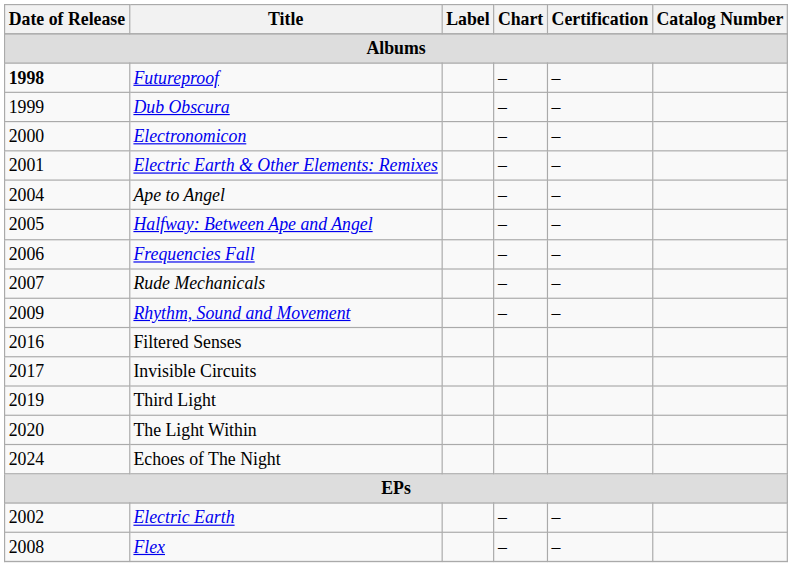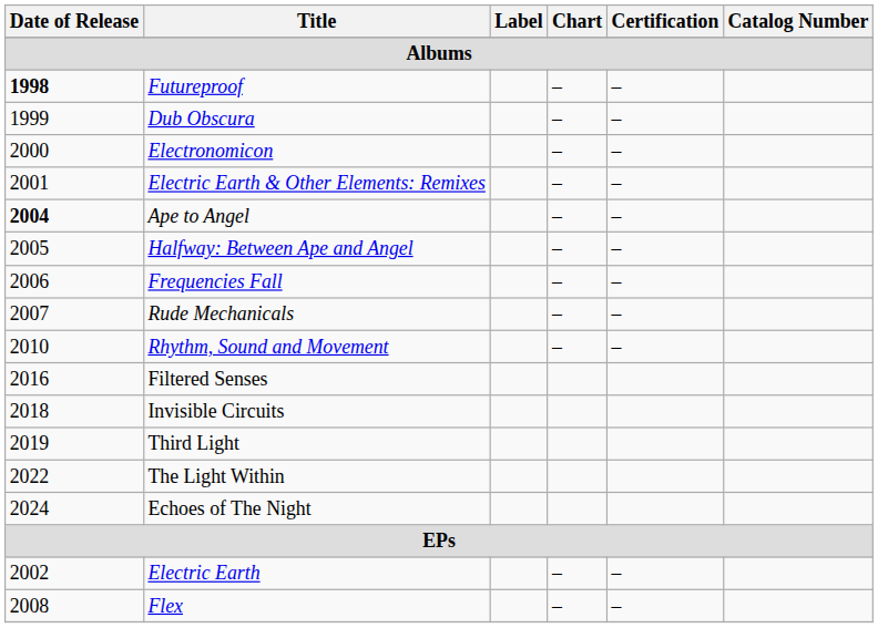Ape to Angel | Date of Release: normal -> bold
Rhythm, Sound and Movement | Date of Release: 2009 -> 2010
Invisible Circuits | Date of Release: 2017 -> 2018
The Light Within | Date of Release: 2020 -> 2022
